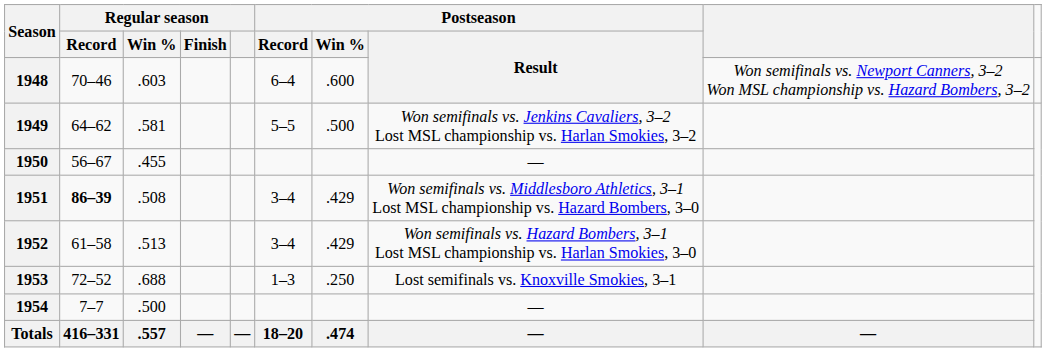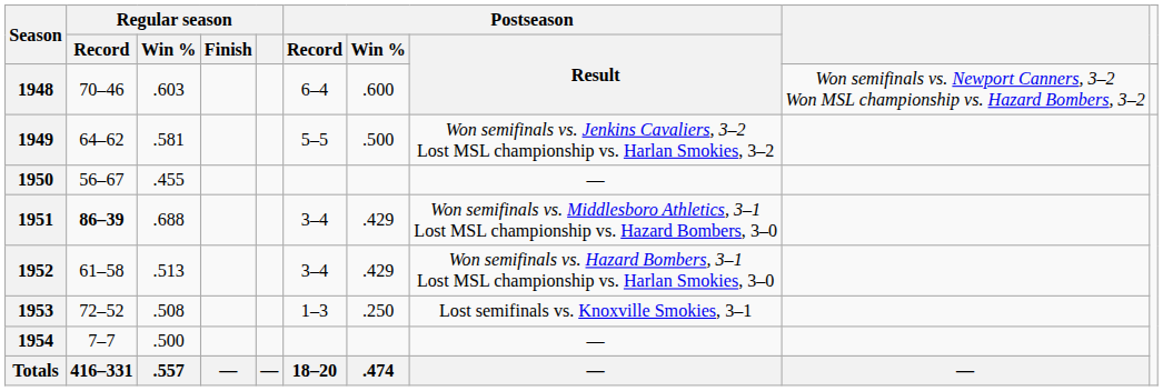1951 | Regular season / Win %: .508 -> .688
1953 | Regular season / Win %: .688 -> .508
